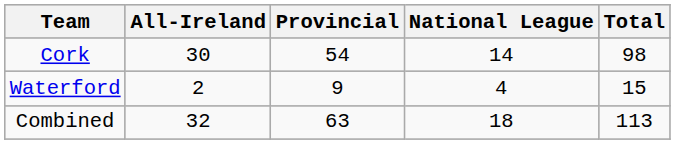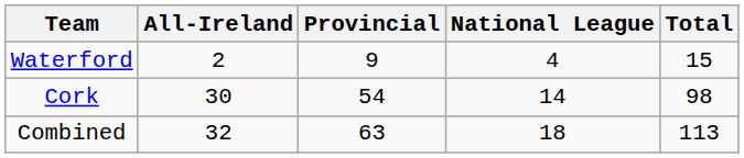rows swapped: Cork <-> Waterford
